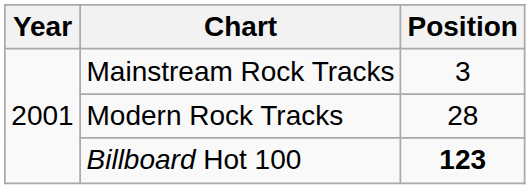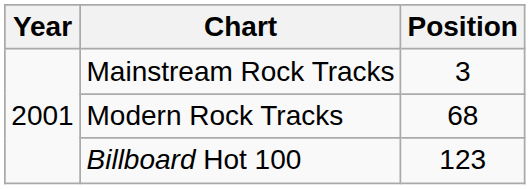Modern Rock Tracks | Position: 28 -> 68
Billboard Hot 100 | Position: bold -> normal
